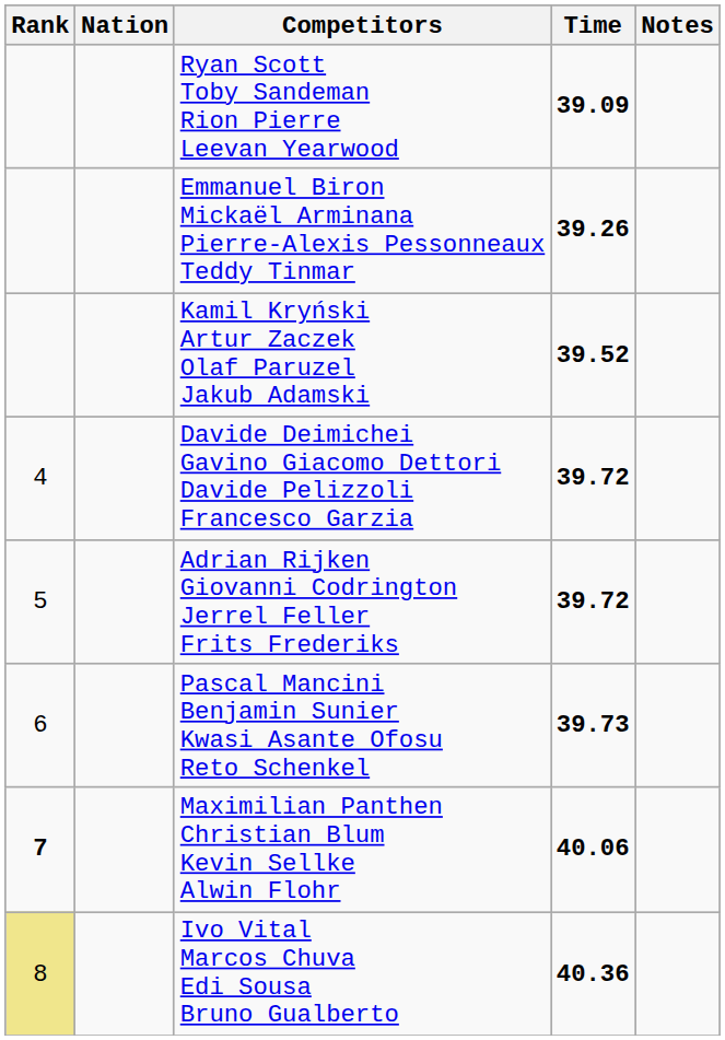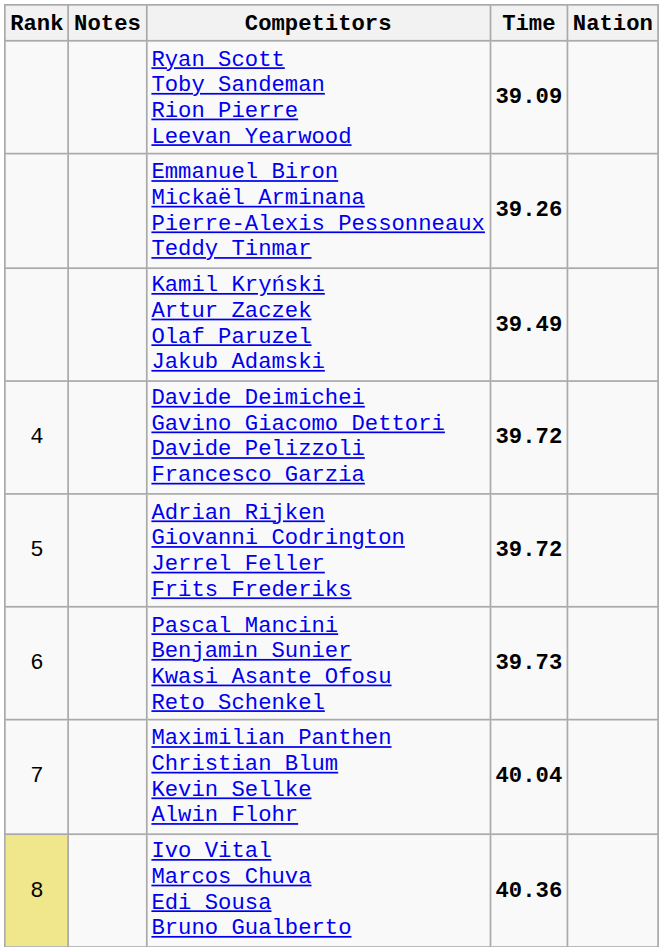columns swapped: Nation <-> Notes
Kamil Kryński Artur Zaczek Olaf Paruzel Jakub Adamski | Time: 39.52 -> 39.49
Maximilian Panthen Christian Blum Kevin Sellke Alwin Flohr | Rank: bold -> normal
Maximilian Panthen Christian Blum Kevin Sellke Alwin Flohr | Time: 40.06 -> 40.04
